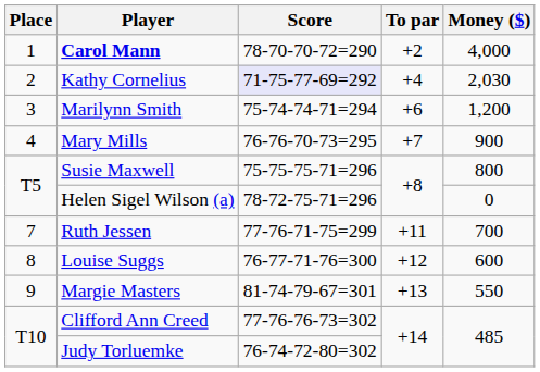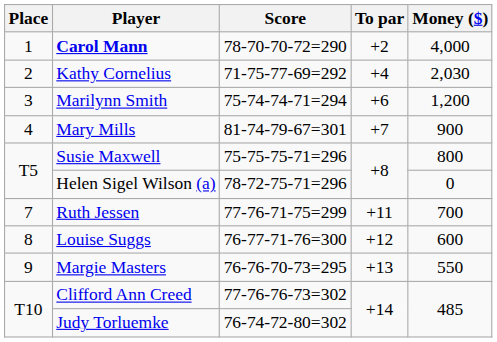Kathy Cornelius | Score: lavender background -> no background
Mary Mills | Score: 76-76-70-73=295 -> 81-74-79-67=301
Margie Masters | Score: 81-74-79-67=301 -> 76-76-70-73=295
